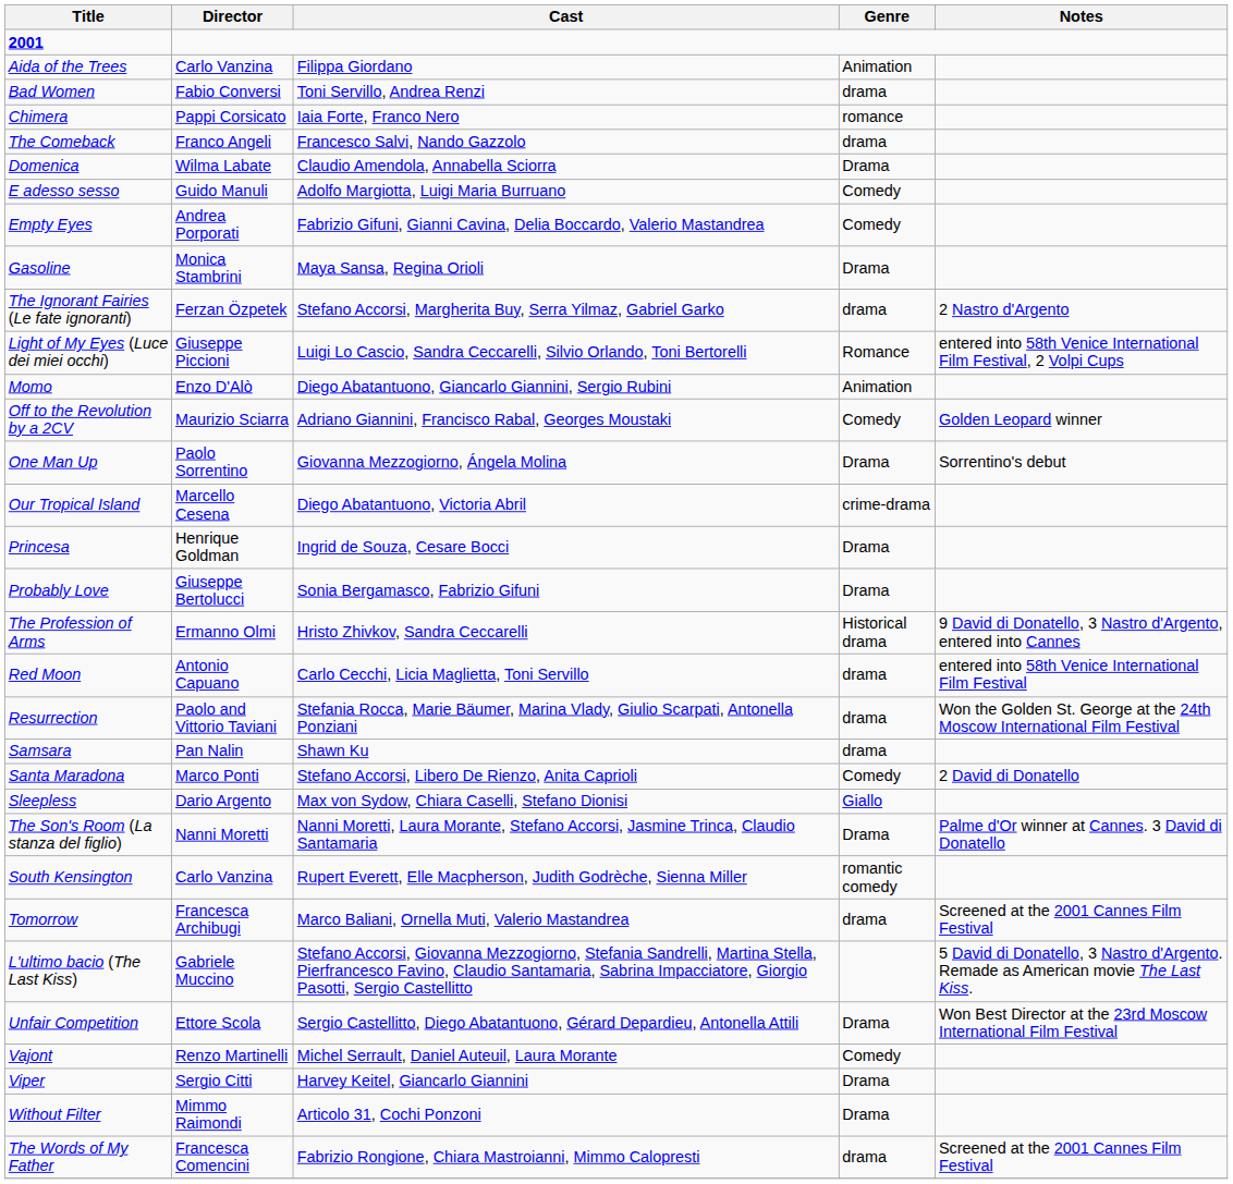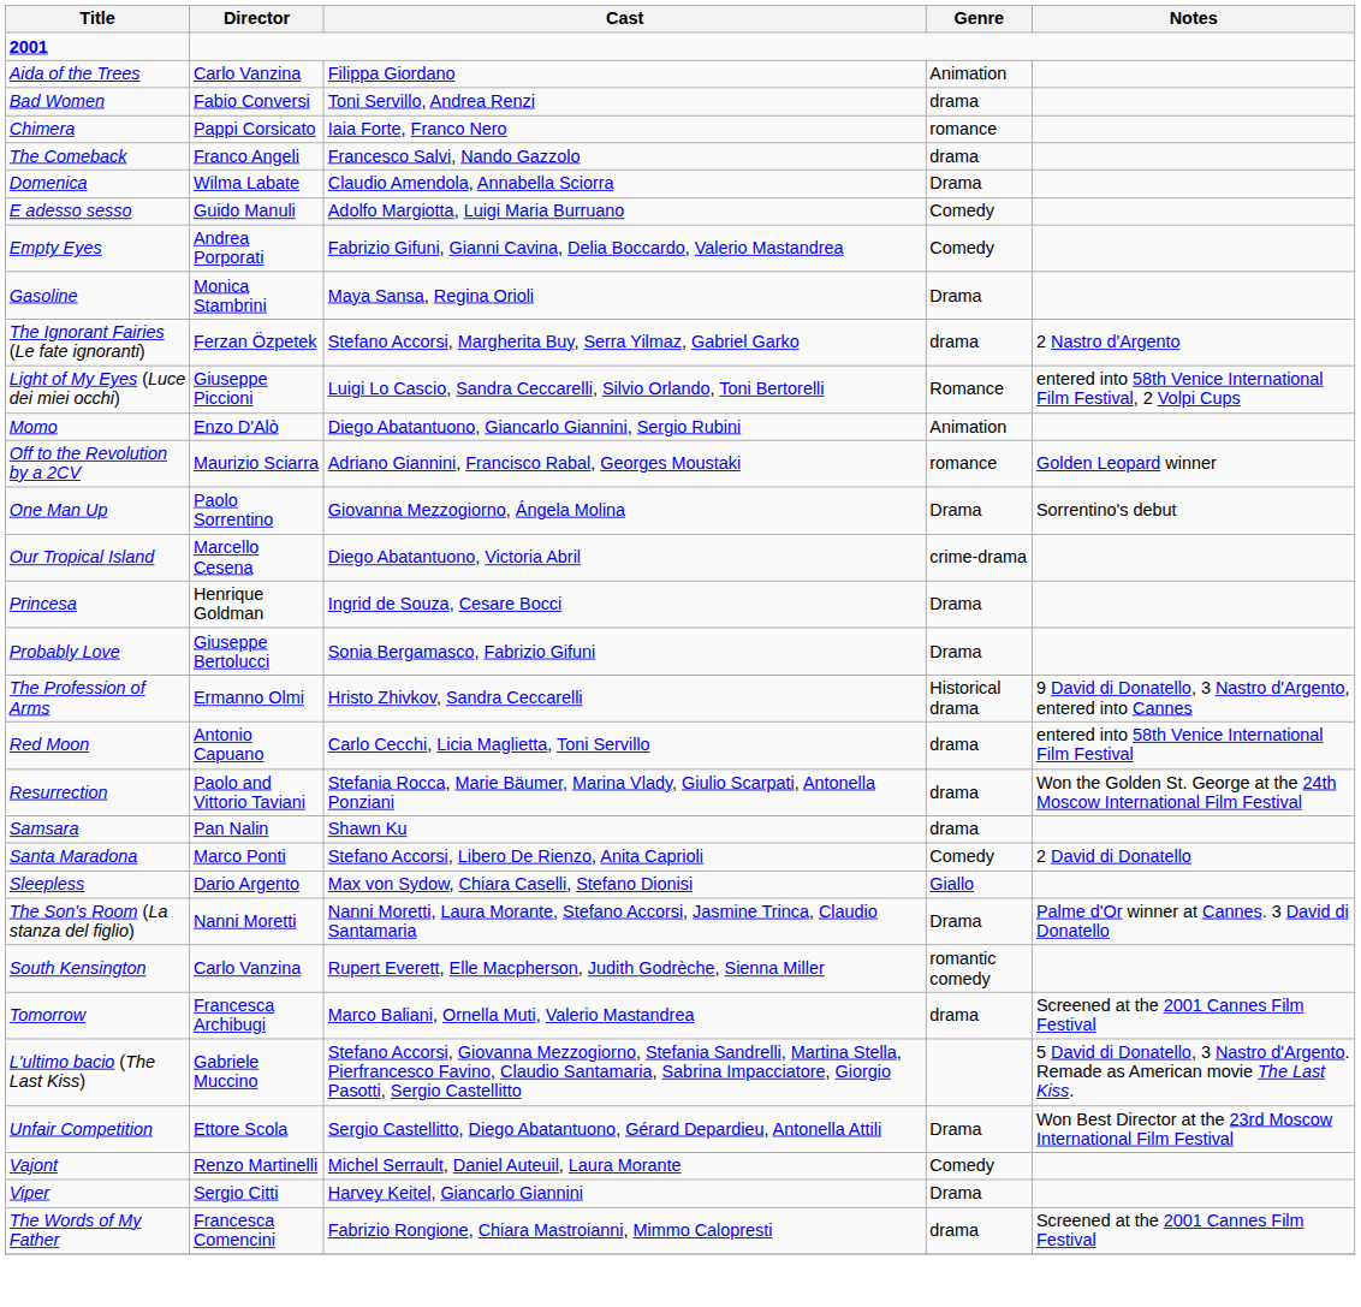Off to the Revolution by a 2CV | Genre: Comedy -> romance
- row: Without Filter | Mimmo Raimondi | Articolo 31, Cochi Ponzoni | Drama
